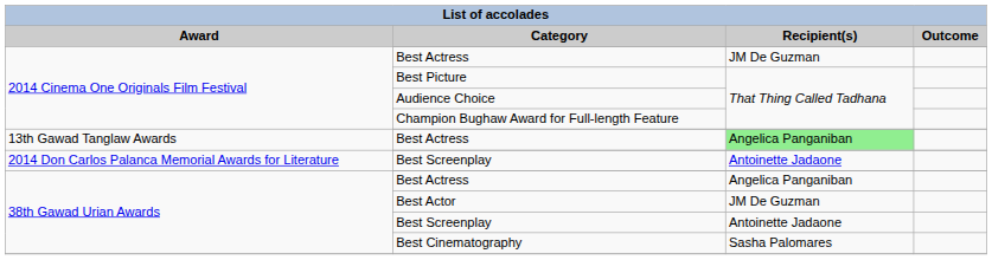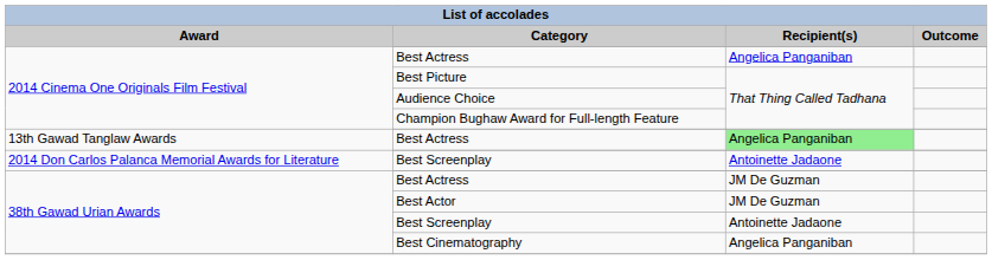2014 Cinema One Originals Film Festival / Best Actress | Recipient(s): JM De Guzman -> Angelica Panganiban
38th Gawad Urian Awards / Best Actress | Recipient(s): Angelica Panganiban -> JM De Guzman
Best Cinematography | Recipient(s): Sasha Palomares -> Angelica Panganiban
